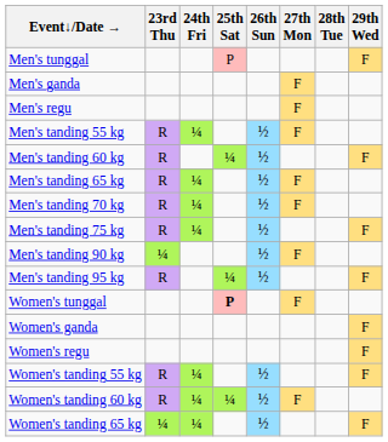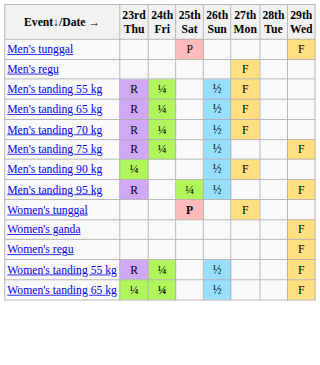- row: Men's ganda | F
- row: Men's tanding 60 kg | R | ¼ | ½ | F
- row: Women's tanding 60 kg | R | ¼ | ¼ | ½ | F
Women's tanding 65 kg | 24th Fri: normal -> bold
